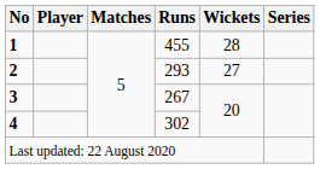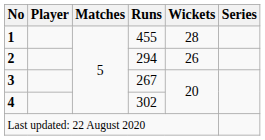2 | Runs: 293 -> 294
2 | Wickets: 27 -> 26
